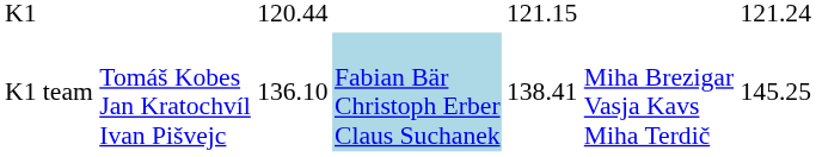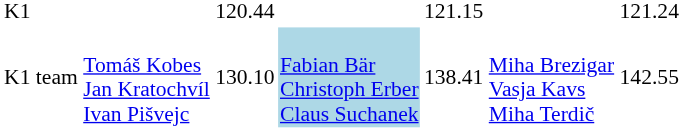K1 team | column 3: 136.10 -> 130.10
K1 team | column 7: 145.25 -> 142.55
